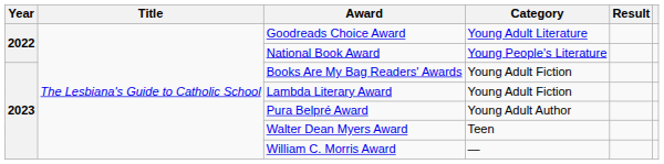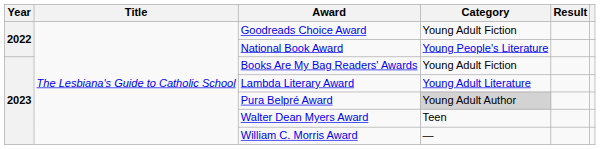Goodreads Choice Award | Category: Young Adult Literature -> Young Adult Fiction
Lambda Literary Award | Category: Young Adult Fiction -> Young Adult Literature
Pura Belpré Award | Category: no background -> lightgrey background
